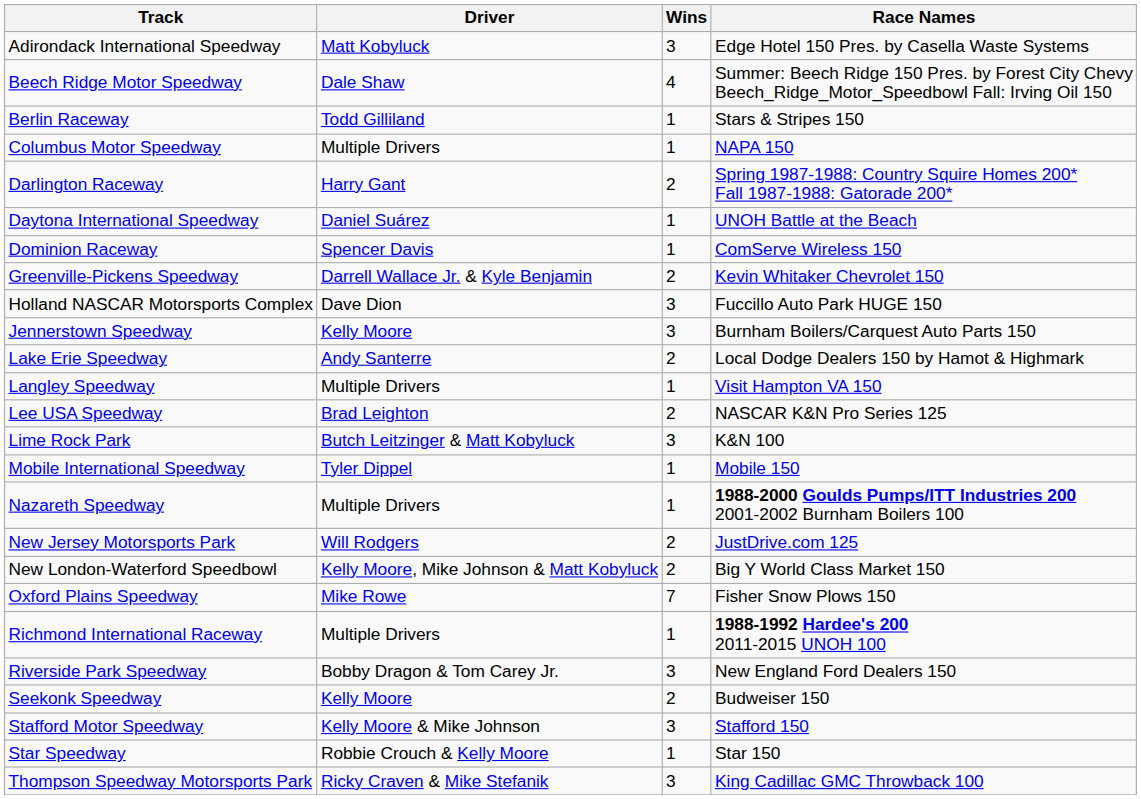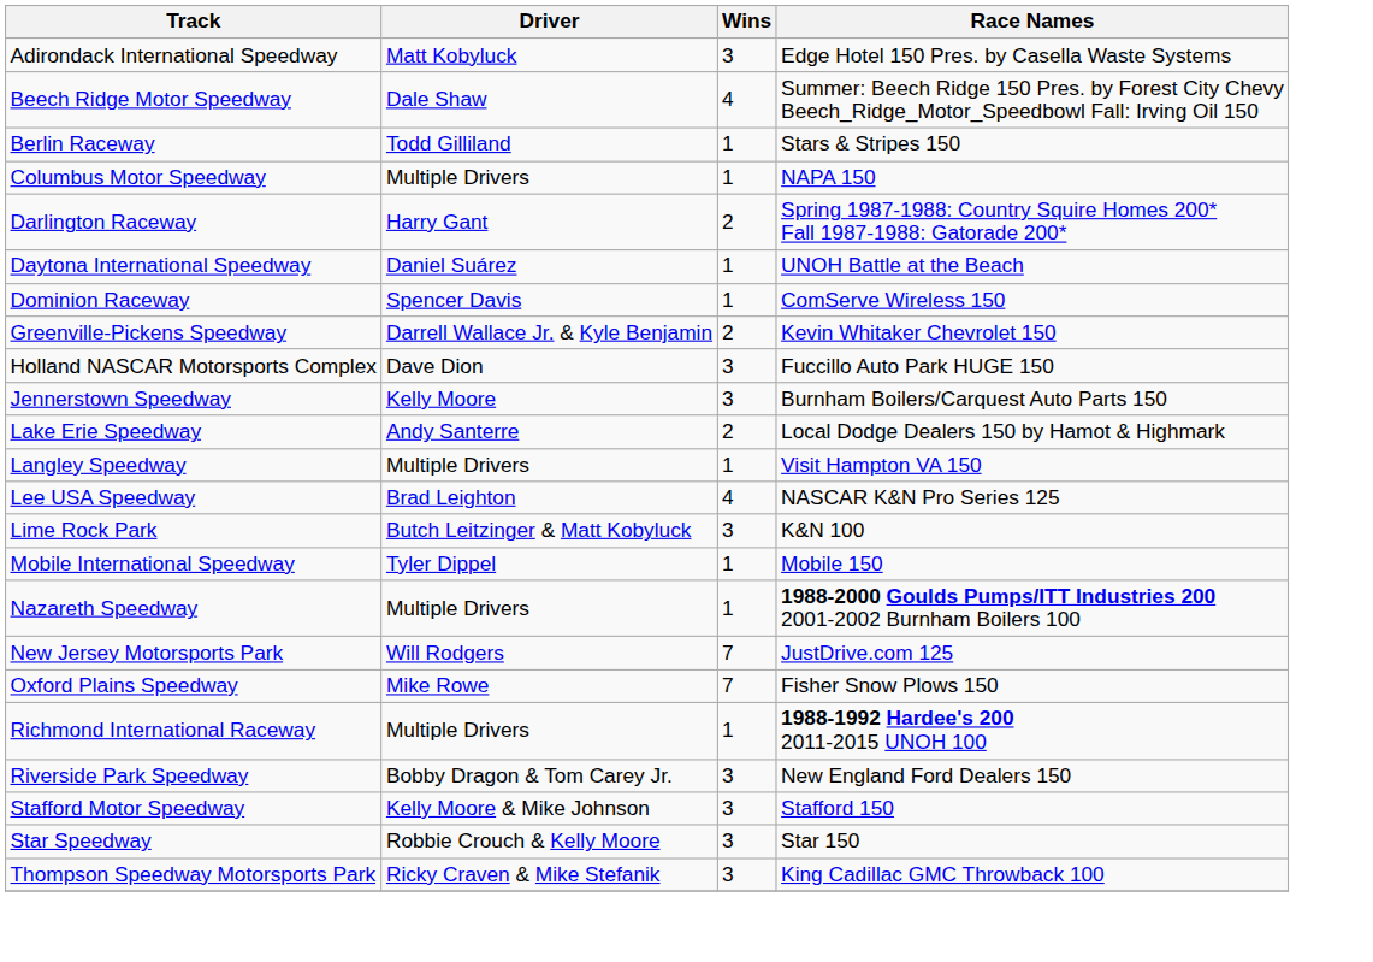Lee USA Speedway | Wins: 2 -> 4
New Jersey Motorsports Park | Wins: 2 -> 7
- row: New London-Waterford Speedbowl | Kelly Moore, Mike Johnson & Matt Kobyluck | 2 | Big Y World Class Market 150
- row: Seekonk Speedway | Kelly Moore | 2 | Budweiser 150
Star Speedway | Wins: 1 -> 3
